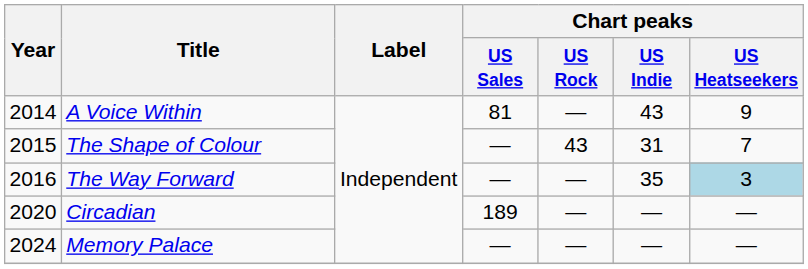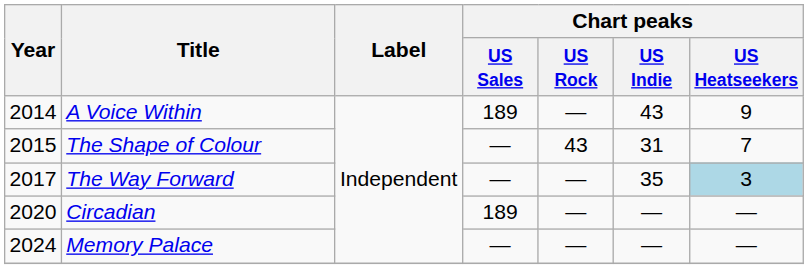A Voice Within | Chart peaks / US Sales: 81 -> 189
The Way Forward | Year: 2016 -> 2017
